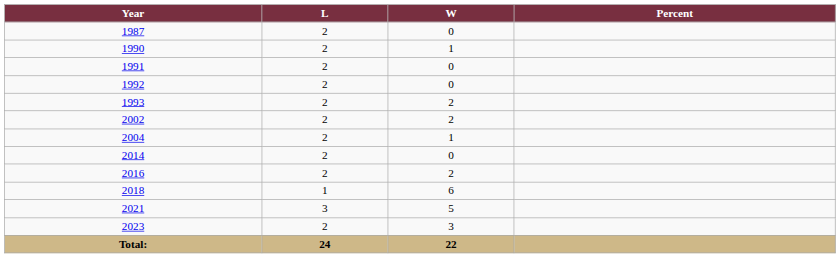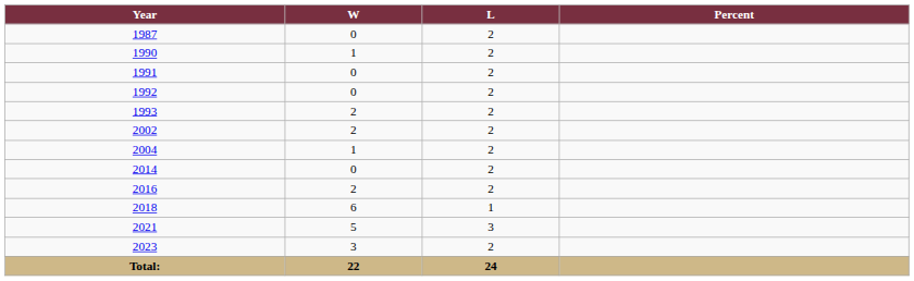columns swapped: W <-> L
